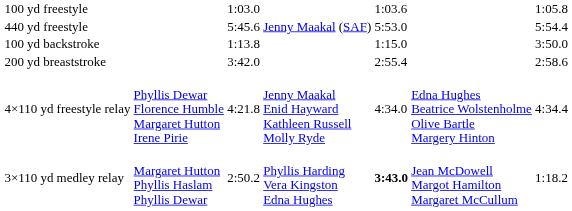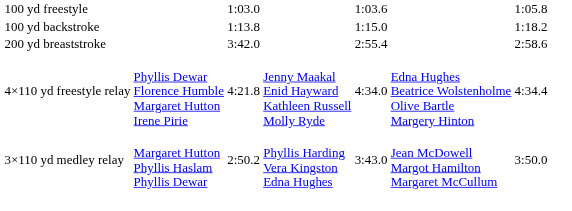- row: 440 yd freestyle | 5:45.6 | Jenny Maakal (SAF) | 5:53.0 | 5:54.4
100 yd backstroke | column 7: 3:50.0 -> 1:18.2
3×110 yd medley relay | column 5: bold -> normal
3×110 yd medley relay | column 7: 1:18.2 -> 3:50.0
